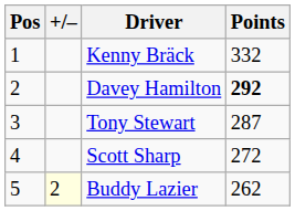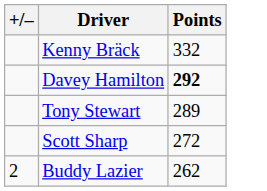- column: Pos | 1 | 2 | 3 | 4 | 5
Tony Stewart | Points: 287 -> 289
Buddy Lazier | +/–: lightyellow background -> no background
